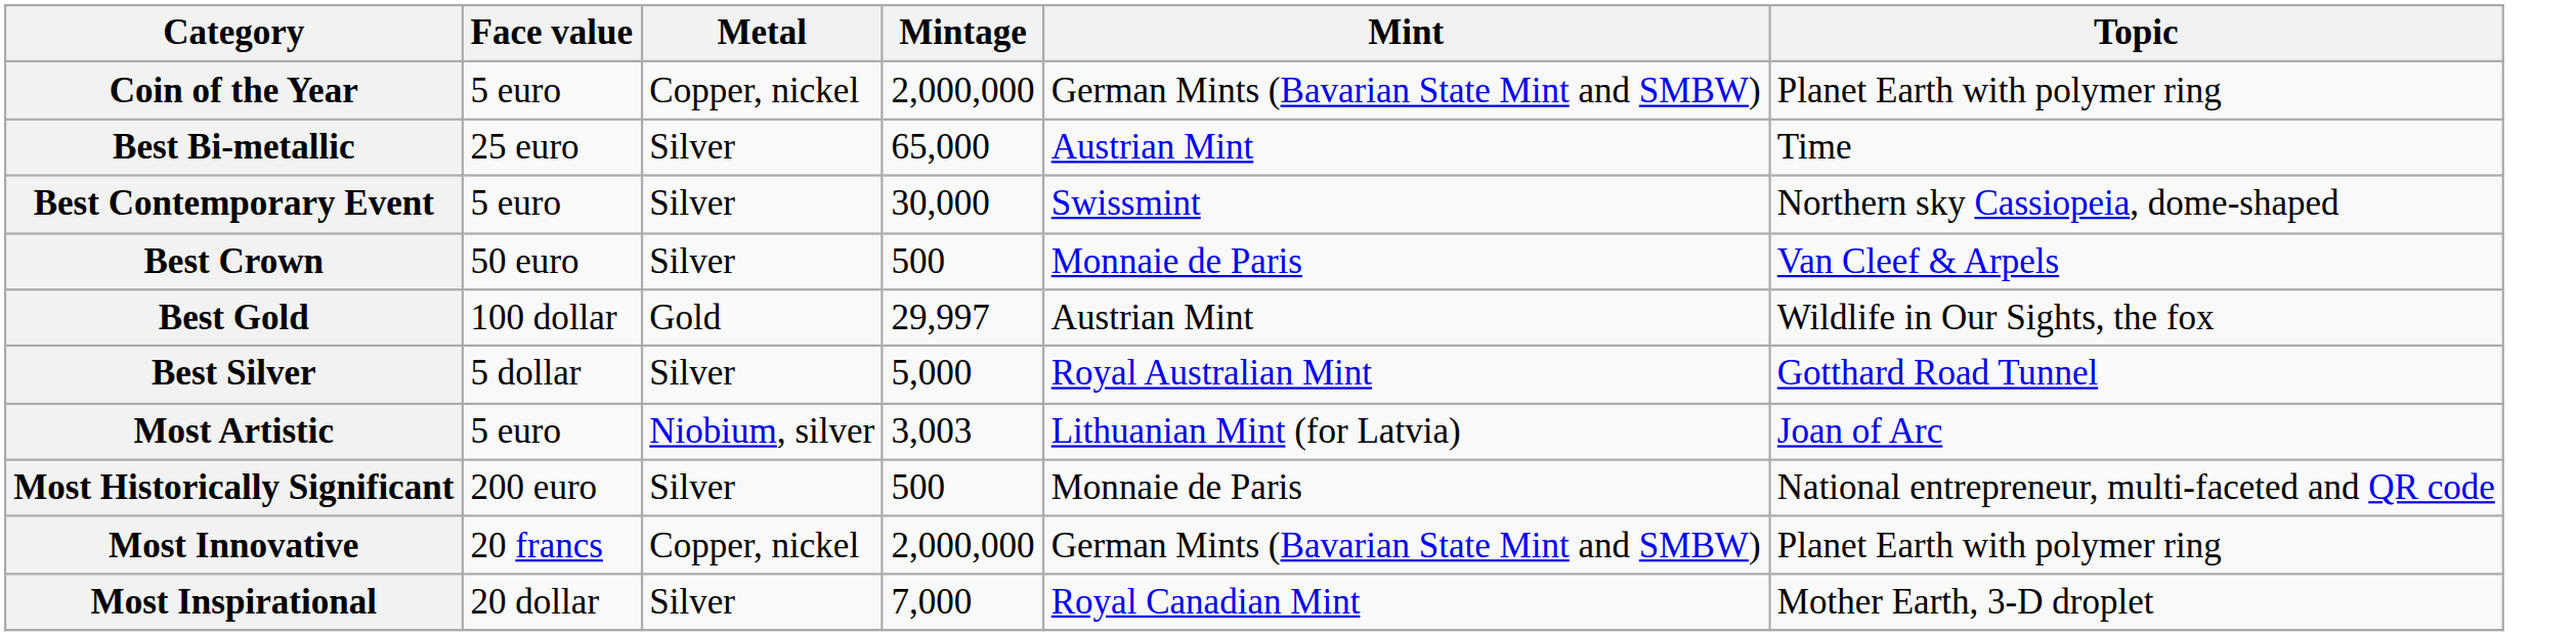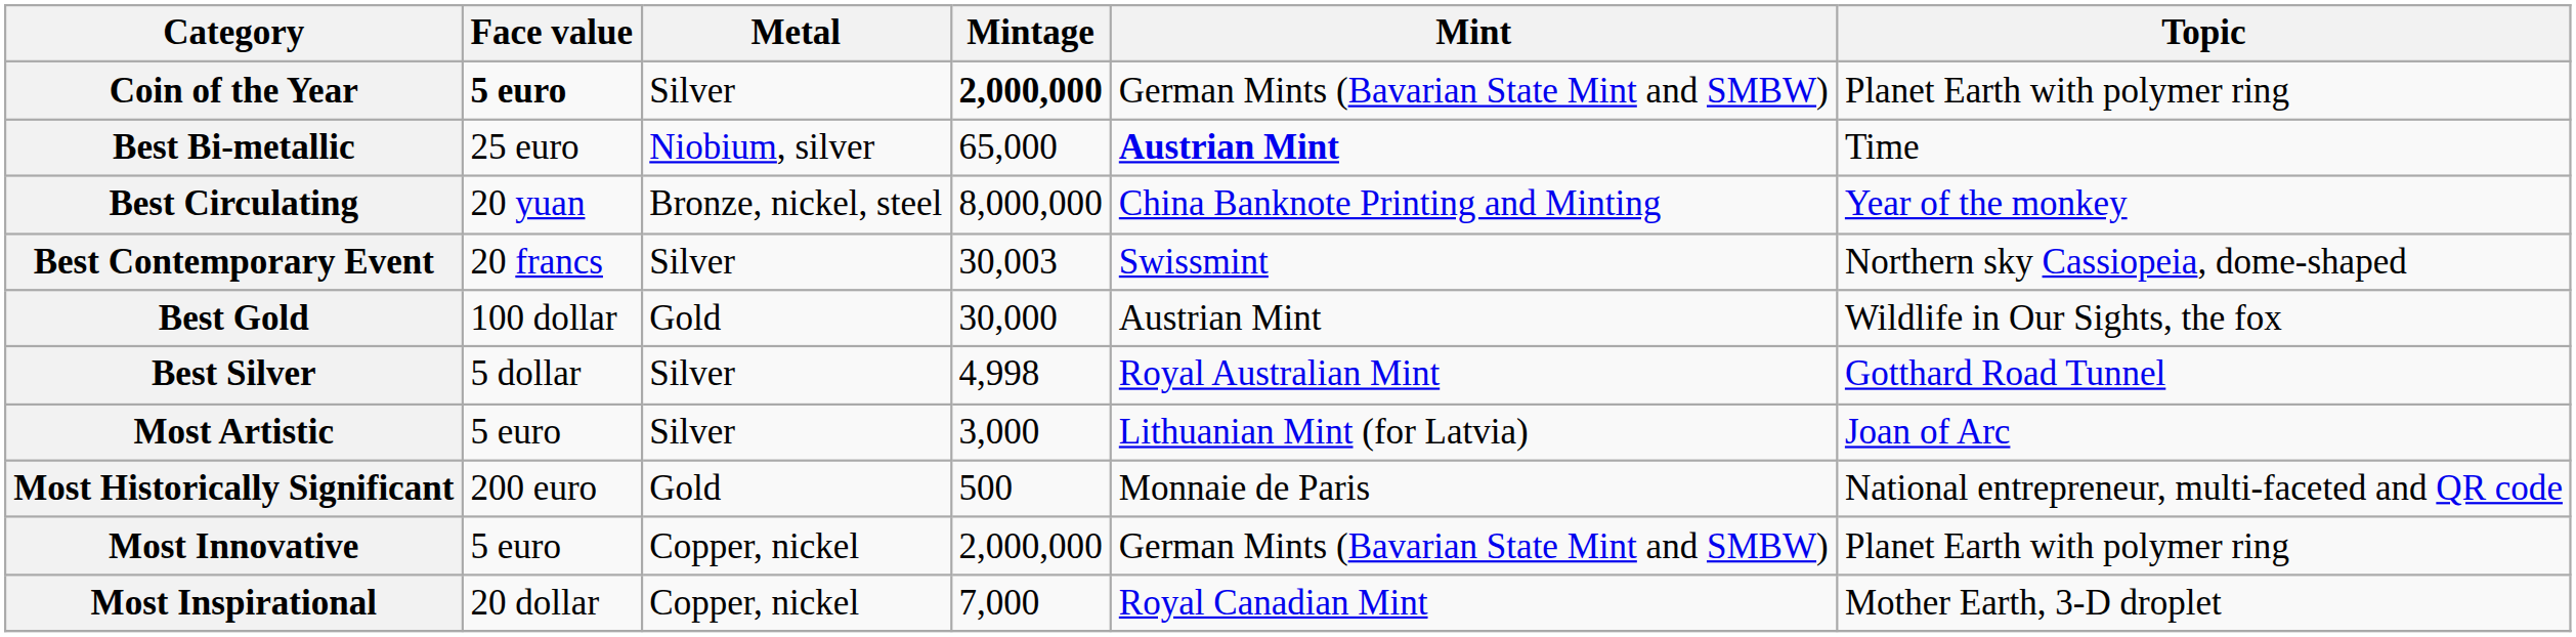Coin of the Year | Face value: normal -> bold
Coin of the Year | Metal: Copper, nickel -> Silver
Coin of the Year | Mintage: normal -> bold
Best Bi-metallic | Metal: Silver -> Niobium, silver
Best Bi-metallic | Mint: normal -> bold
+ row: Best Circulating | 20 yuan | Bronze, nickel, steel | 8,000,000 | China Banknote Printing and Minting | Year of the monkey
Best Contemporary Event | Face value: 5 euro -> 20 francs
Best Contemporary Event | Mintage: 30,000 -> 30,003
- row: Best Crown | 50 euro | Silver | 500 | Monnaie de Paris | Van Cleef & Arpels
Best Gold | Mintage: 29,997 -> 30,000
Best Silver | Mintage: 5,000 -> 4,998
Most Artistic | Metal: Niobium, silver -> Silver
Most Artistic | Mintage: 3,003 -> 3,000
Most Historically Significant | Metal: Silver -> Gold
Most Innovative | Face value: 20 francs -> 5 euro
Most Inspirational | Metal: Silver -> Copper, nickel
